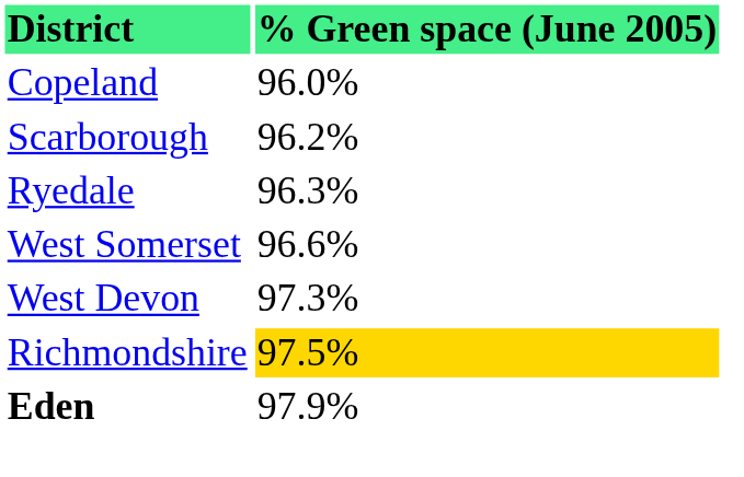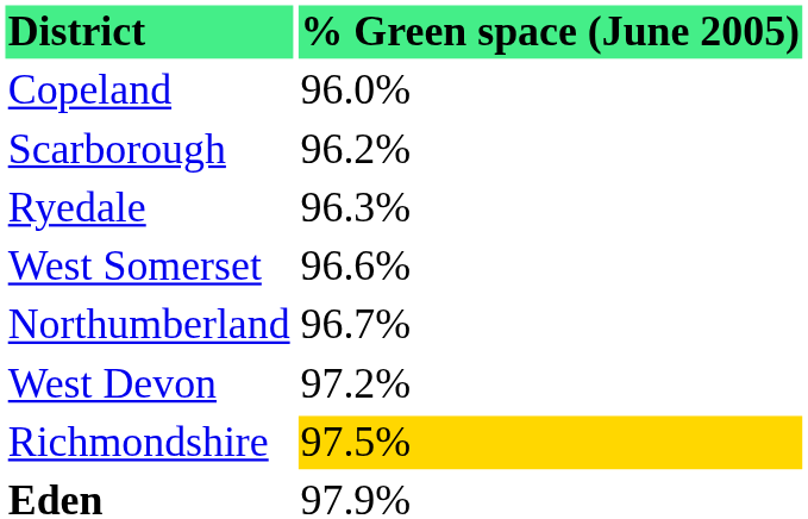+ row: Northumberland | 96.7%
West Devon | % Green space (June 2005): 97.3% -> 97.2%
